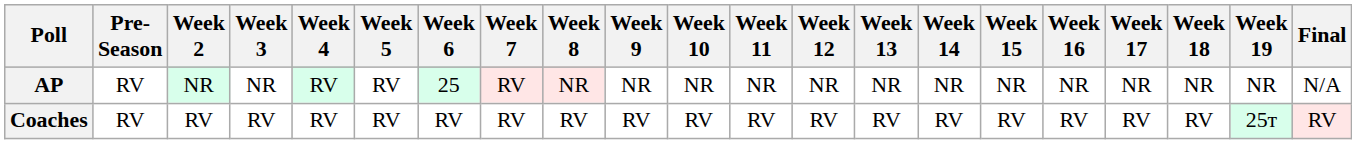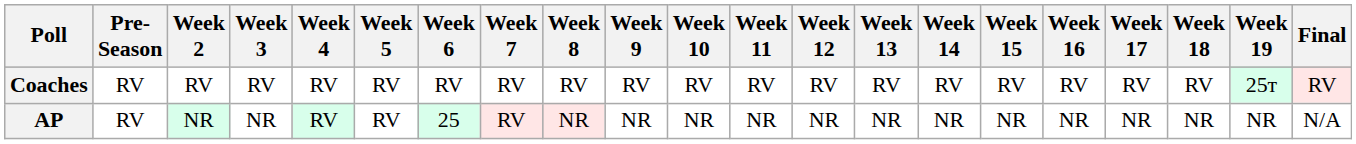rows swapped: AP <-> Coaches
